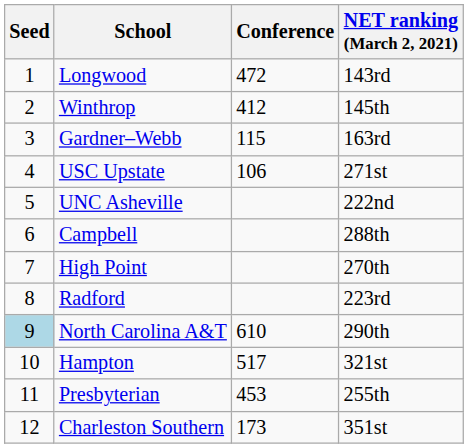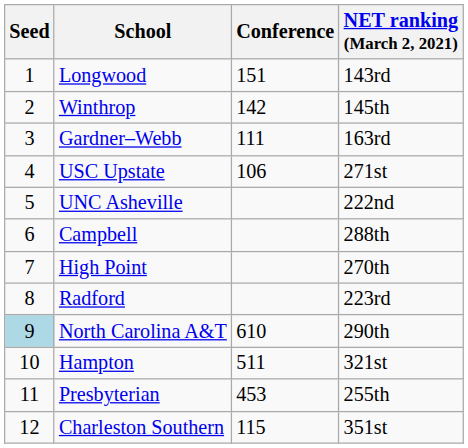Longwood | Conference: 472 -> 151
Winthrop | Conference: 412 -> 142
Gardner–Webb | Conference: 115 -> 111
Hampton | Conference: 517 -> 511
Charleston Southern | Conference: 173 -> 115
